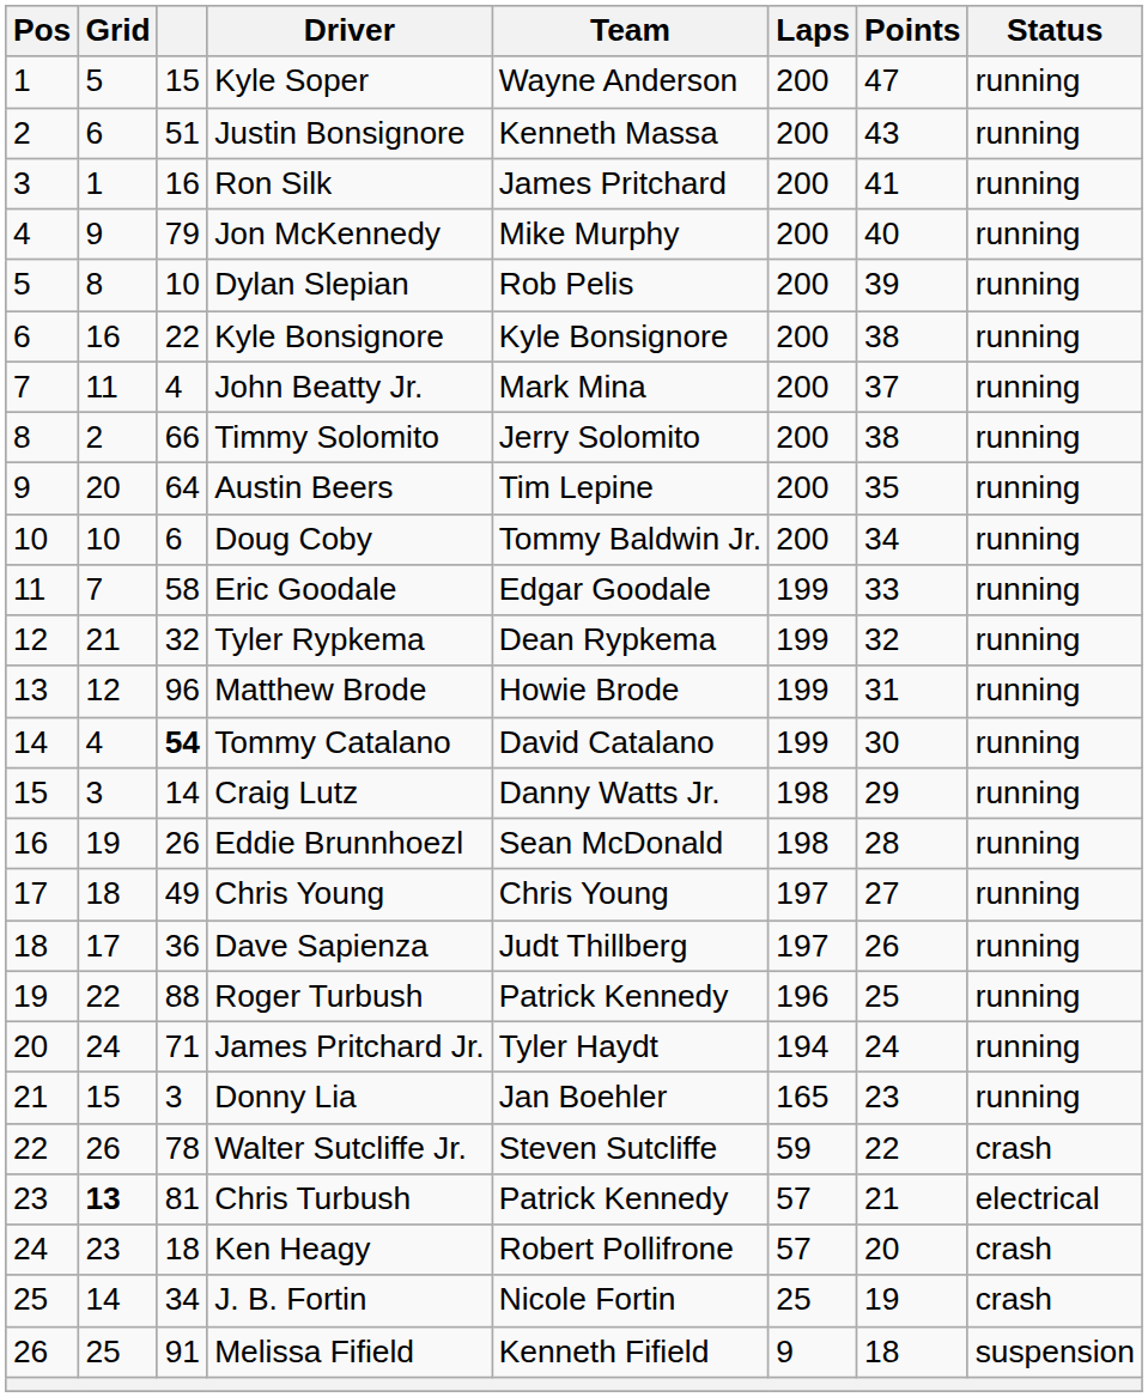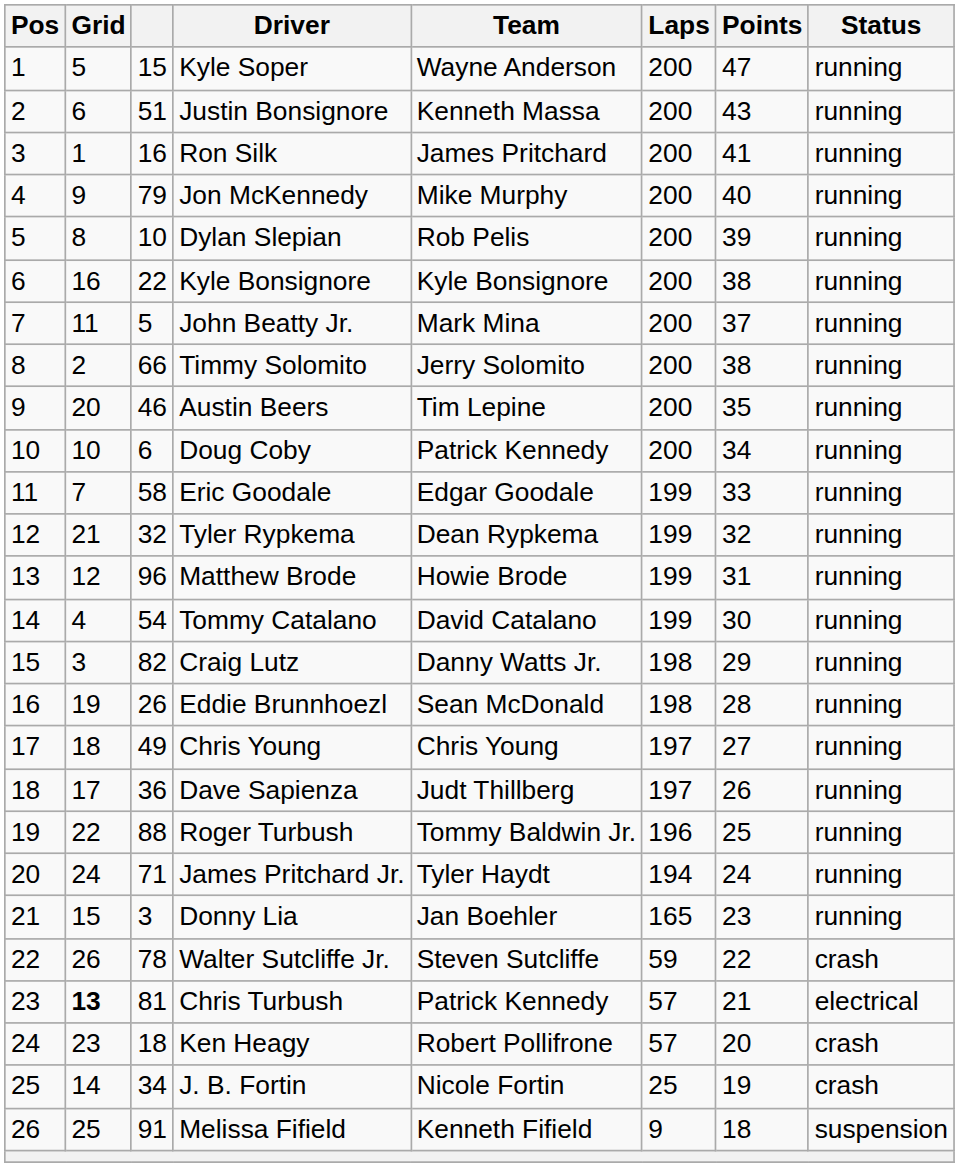John Beatty Jr. | column 3: 4 -> 5
Austin Beers | column 3: 64 -> 46
Doug Coby | Team: Tommy Baldwin Jr. -> Patrick Kennedy
Tommy Catalano | column 3: bold -> normal
Craig Lutz | column 3: 14 -> 82
Roger Turbush | Team: Patrick Kennedy -> Tommy Baldwin Jr.
